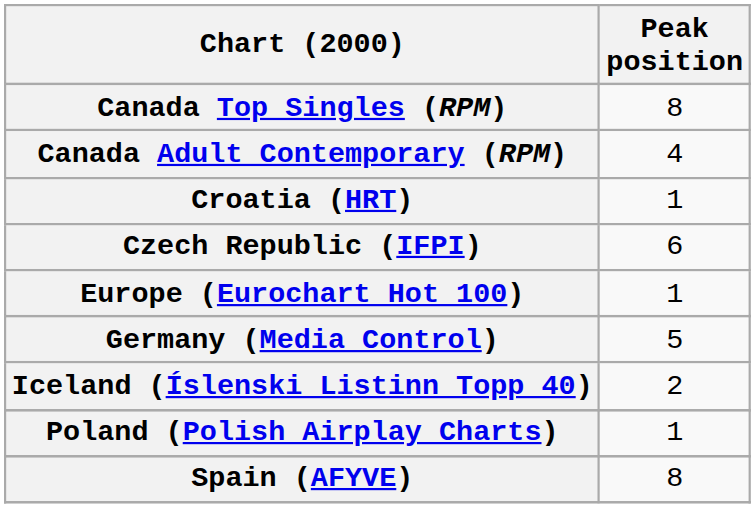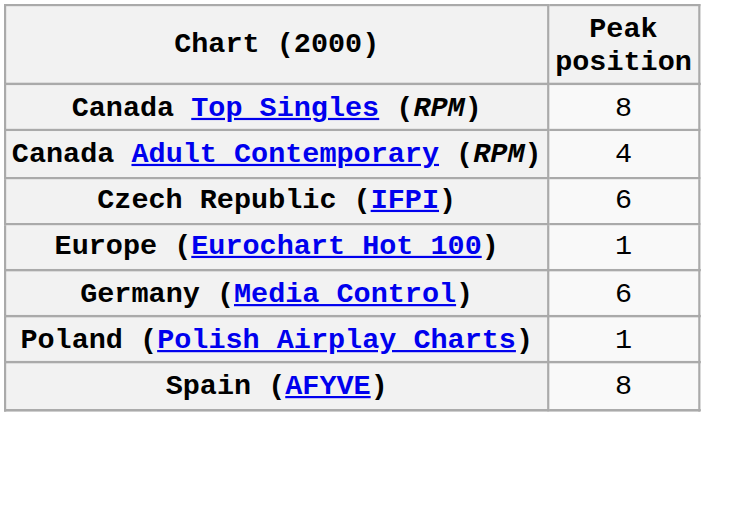- row: Croatia (HRT) | 1
Germany (Media Control) | Peak position: 5 -> 6
- row: Iceland (Íslenski Listinn Topp 40) | 2
